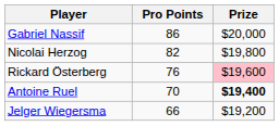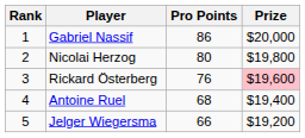+ column: Rank | 1 | 2 | 3 | 4 | 5
Nicolai Herzog | Pro Points: 82 -> 80
Antoine Ruel | Pro Points: 70 -> 68
Antoine Ruel | Prize: bold -> normal
